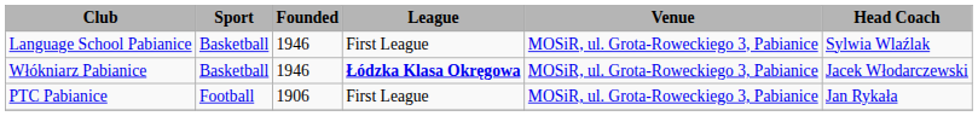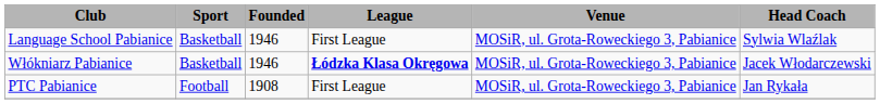PTC Pabianice | Founded: 1906 -> 1908
